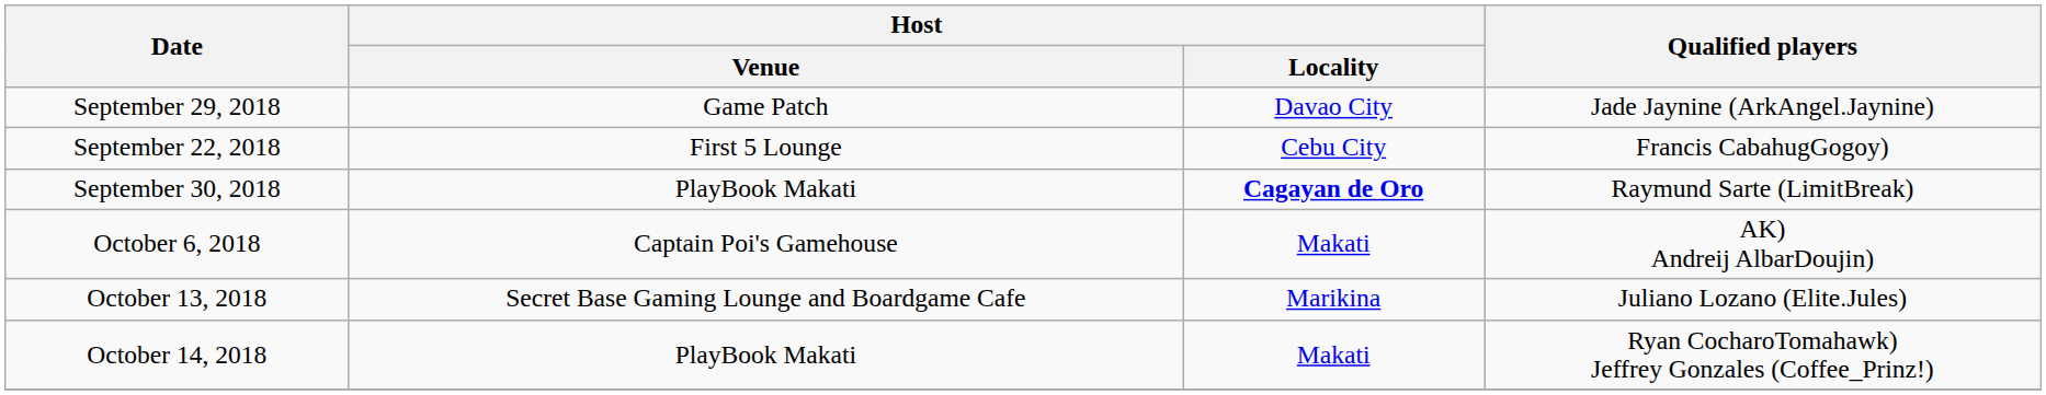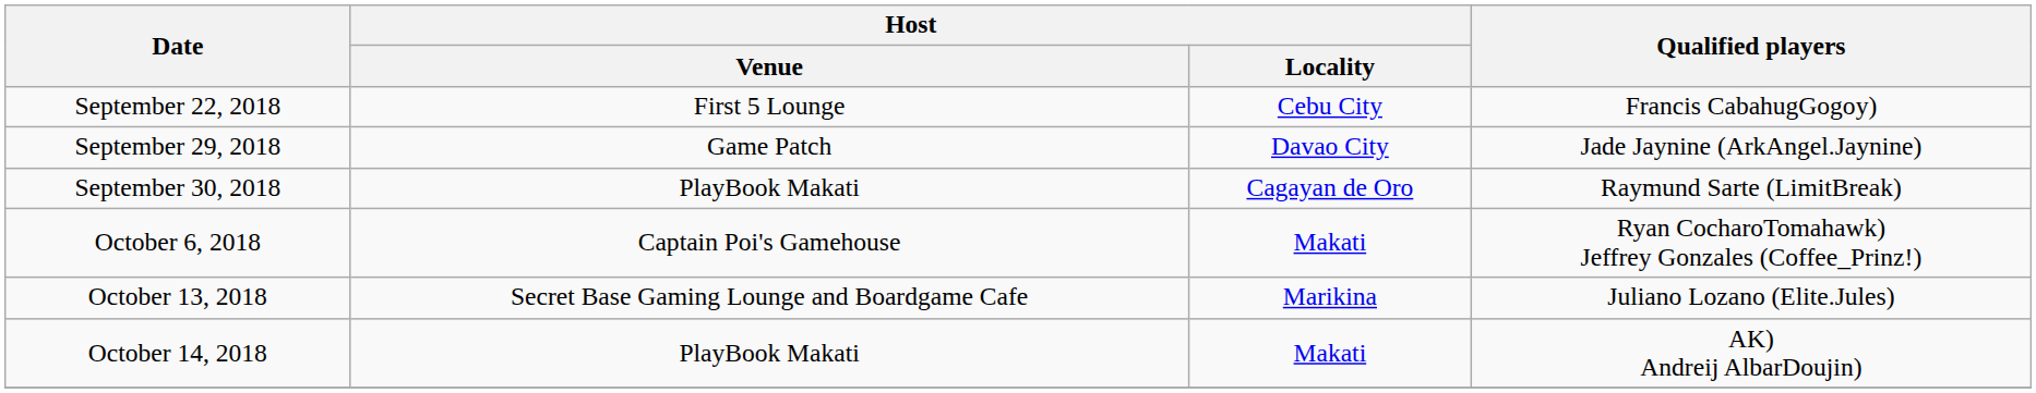rows swapped: September 22, 2018 <-> September 29, 2018
September 30, 2018 | Host / Locality: bold -> normal
October 6, 2018 | Qualified players: AK) Andreij AlbarDoujin) -> Ryan CocharoTomahawk) Jeffrey Gonzales (Coffee_Prinz!)
October 14, 2018 | Qualified players: Ryan CocharoTomahawk) Jeffrey Gonzales (Coffee_Prinz!) -> AK) Andreij AlbarDoujin)
